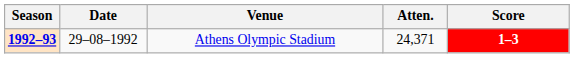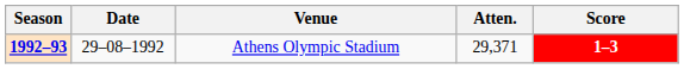Athens Olympic Stadium | Atten.: 24,371 -> 29,371
